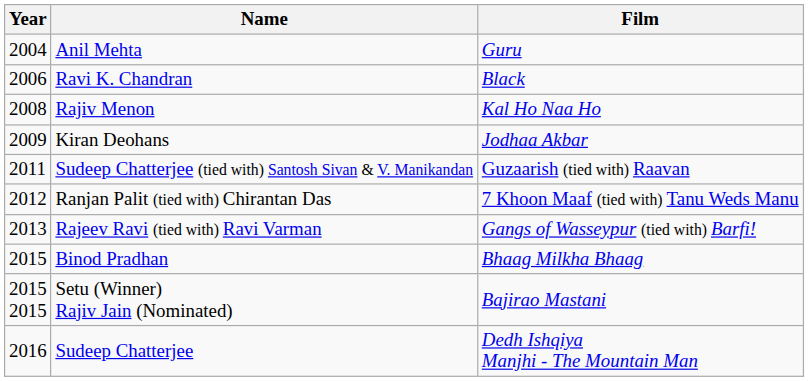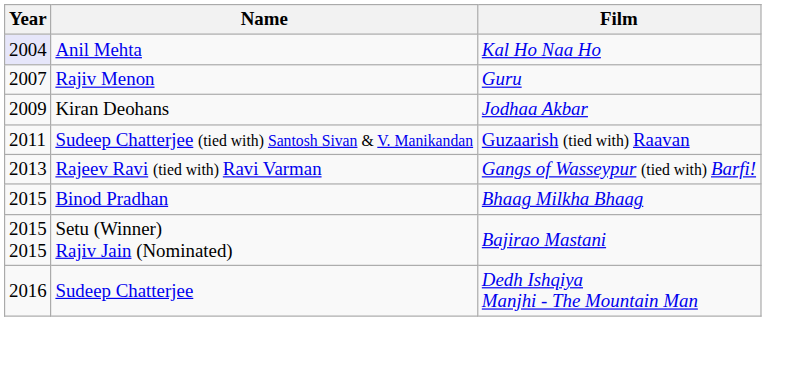Anil Mehta | Year: no background -> lavender background
Anil Mehta | Film: Guru -> Kal Ho Naa Ho
- row: 2006 | Ravi K. Chandran | Black
Rajiv Menon | Year: 2008 -> 2007
Rajiv Menon | Film: Kal Ho Naa Ho -> Guru
- row: 2012 | Ranjan Palit (tied with) Chirantan Das | 7 Khoon Maaf (tied with) Tanu Weds Manu
